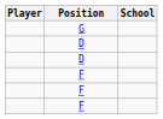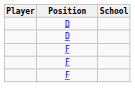- row: G
